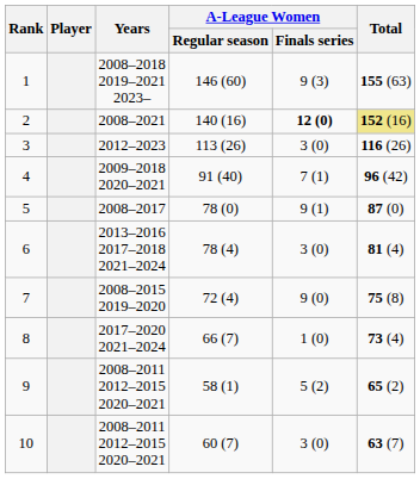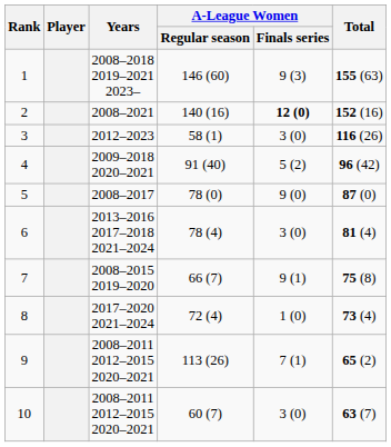2 | Total: khaki background -> no background
3 | A-League Women / Regular season: 113 (26) -> 58 (1)
4 | A-League Women / Finals series: 7 (1) -> 5 (2)
5 | A-League Women / Finals series: 9 (1) -> 9 (0)
7 | A-League Women / Regular season: 72 (4) -> 66 (7)
7 | A-League Women / Finals series: 9 (0) -> 9 (1)
8 | A-League Women / Regular season: 66 (7) -> 72 (4)
9 | A-League Women / Regular season: 58 (1) -> 113 (26)
9 | A-League Women / Finals series: 5 (2) -> 7 (1)
